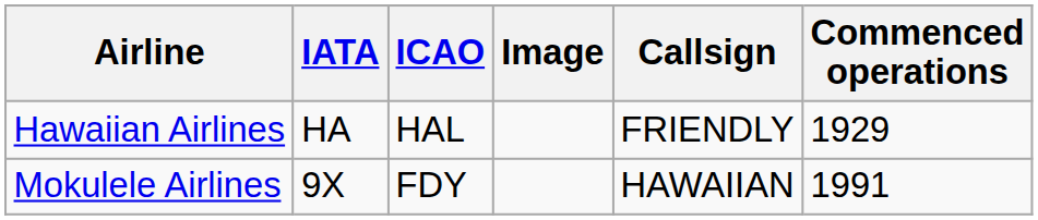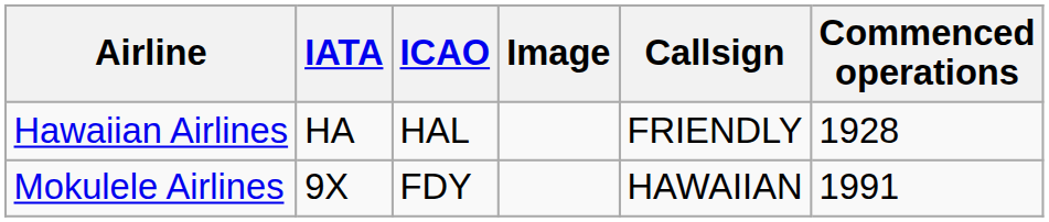Hawaiian Airlines | Commenced operations: 1929 -> 1928
